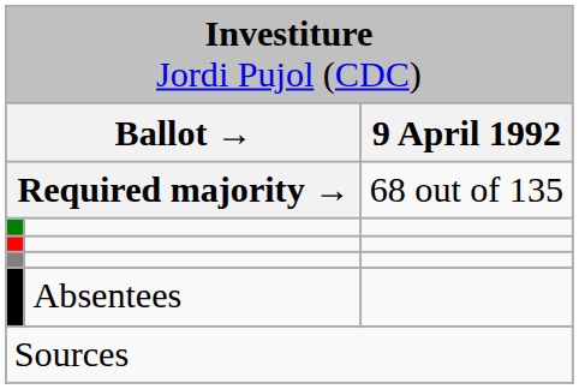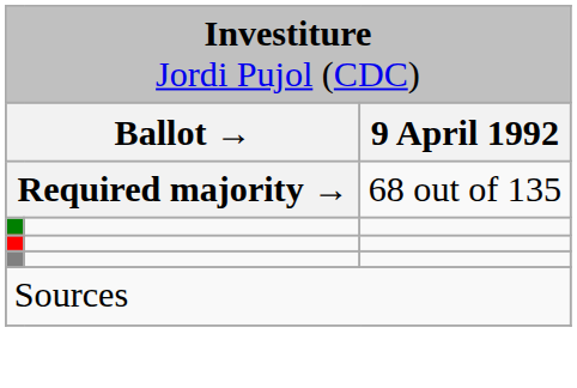- row: Absentees
